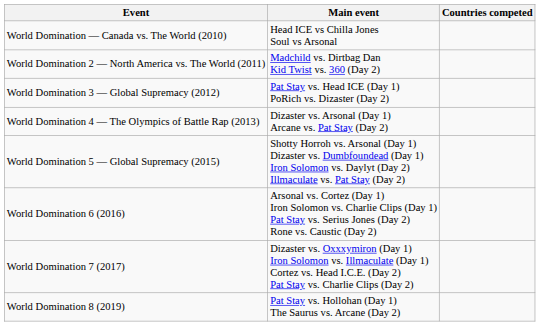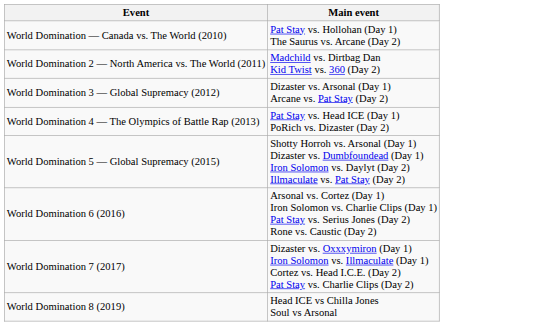- column: Countries competed
World Domination — Canada vs. The World (2010) | Main event: Head ICE vs Chilla Jones Soul vs Arsonal -> Pat Stay vs. Hollohan (Day 1) The Saurus vs. Arcane (Day 2)
World Domination 3 — Global Supremacy (2012) | Main event: Pat Stay vs. Head ICE (Day 1) PoRich vs. Dizaster (Day 2) -> Dizaster vs. Arsonal (Day 1) Arcane vs. Pat Stay (Day 2)
World Domination 4 — The Olympics of Battle Rap (2013) | Main event: Dizaster vs. Arsonal (Day 1) Arcane vs. Pat Stay (Day 2) -> Pat Stay vs. Head ICE (Day 1) PoRich vs. Dizaster (Day 2)
World Domination 8 (2019) | Main event: Pat Stay vs. Hollohan (Day 1) The Saurus vs. Arcane (Day 2) -> Head ICE vs Chilla Jones Soul vs Arsonal
